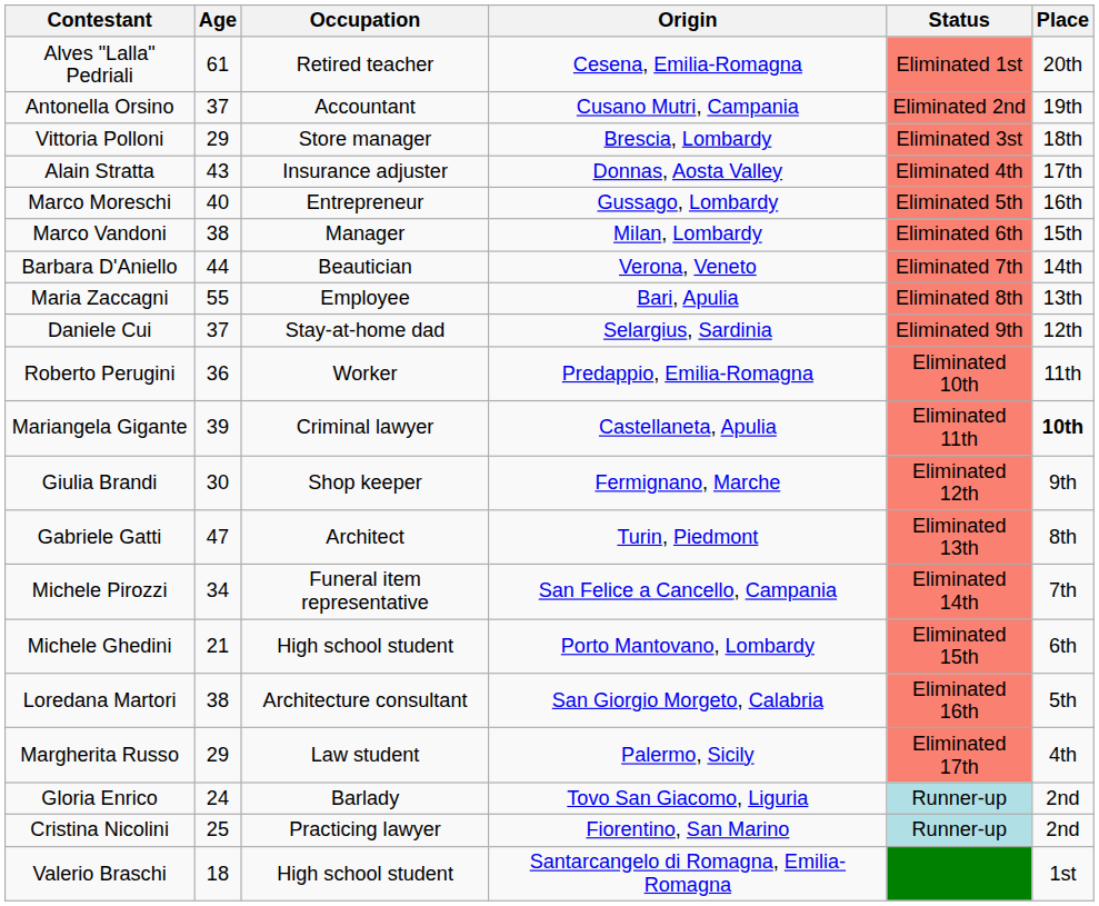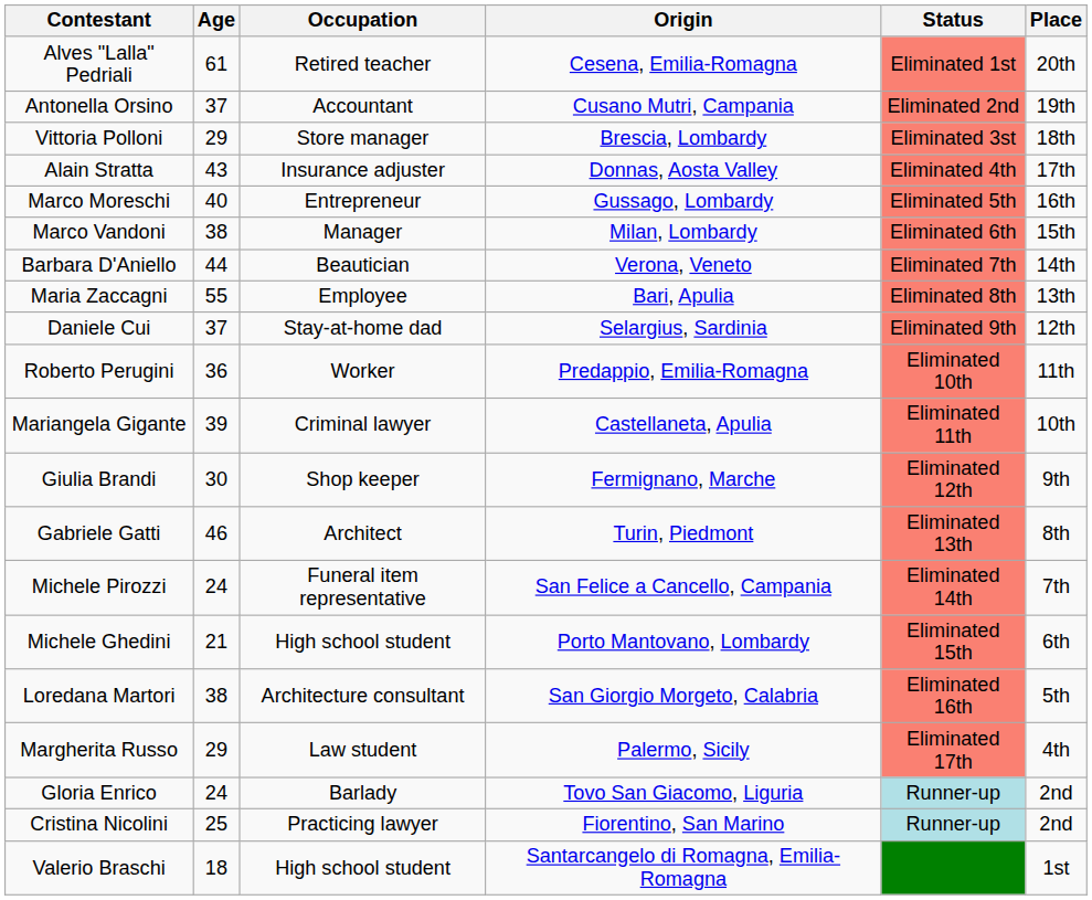Mariangela Gigante | Place: bold -> normal
Gabriele Gatti | Age: 47 -> 46
Michele Pirozzi | Age: 34 -> 24
